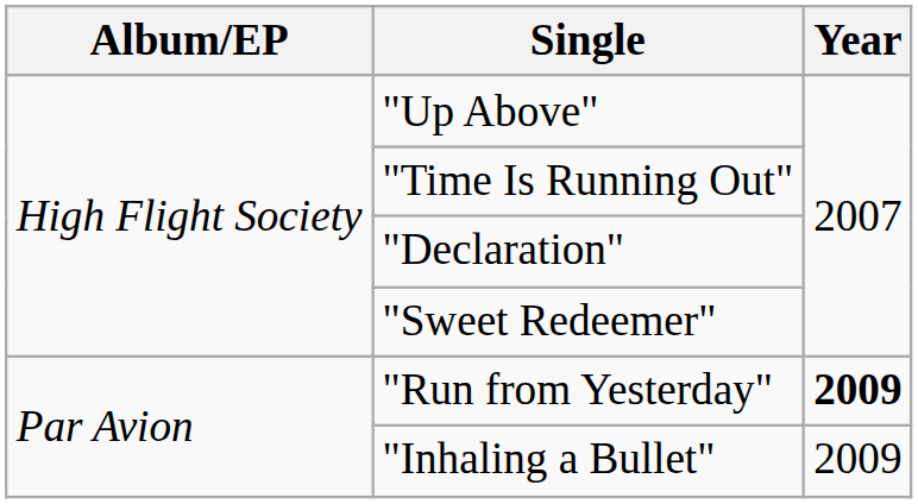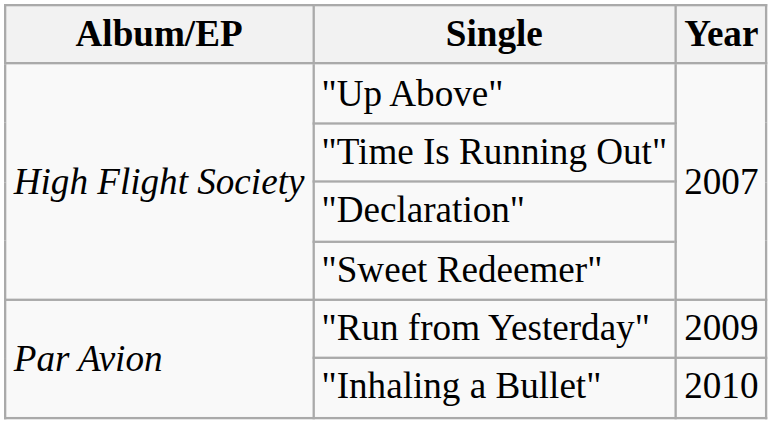"Run from Yesterday" | Year: bold -> normal
"Inhaling a Bullet" | Year: 2009 -> 2010
